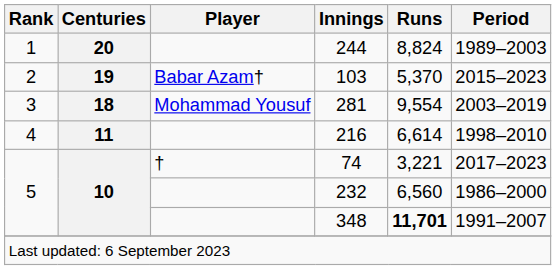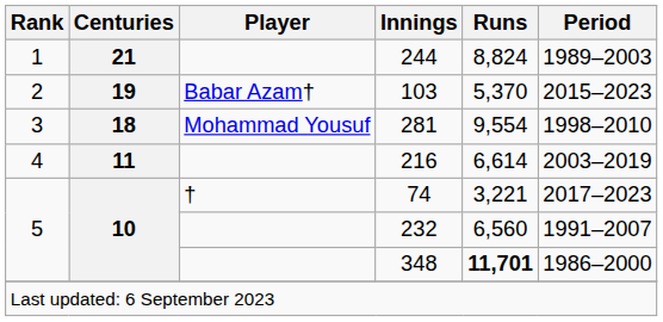244 | Centuries: 20 -> 21
281 | Period: 2003–2019 -> 1998–2010
216 | Period: 1998–2010 -> 2003–2019
232 | Period: 1986–2000 -> 1991–2007
348 | Period: 1991–2007 -> 1986–2000
